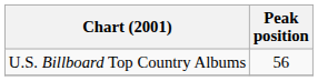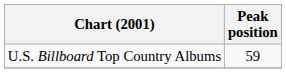U.S. Billboard Top Country Albums | Peak position: 56 -> 59
